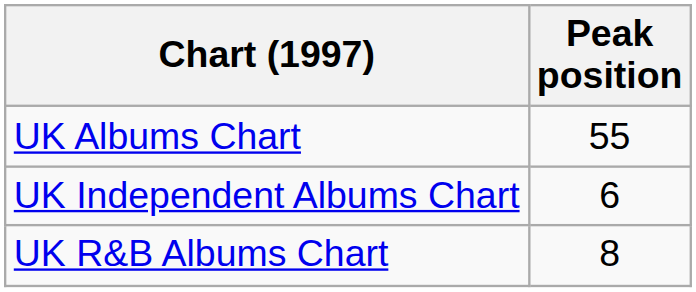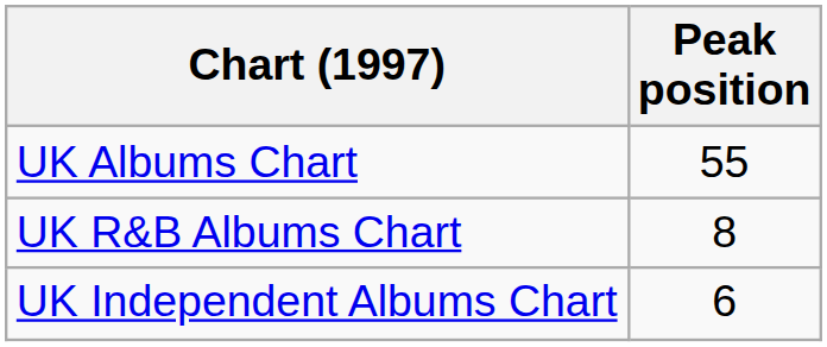rows swapped: UK R&B Albums Chart <-> UK Independent Albums Chart
